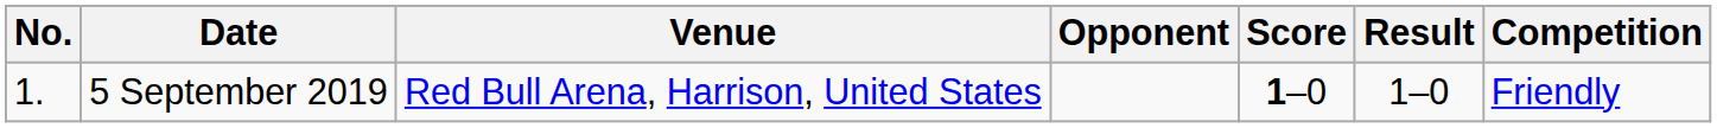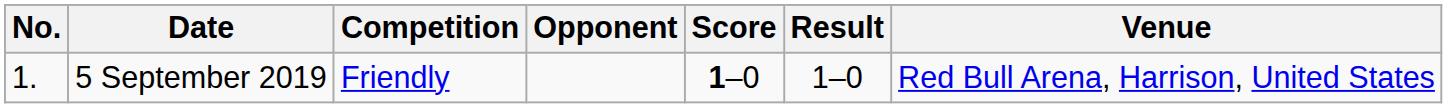columns swapped: Venue <-> Competition
